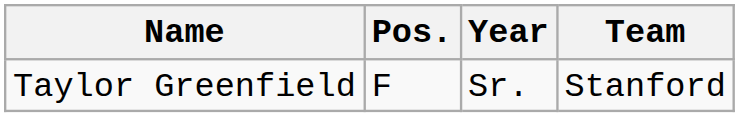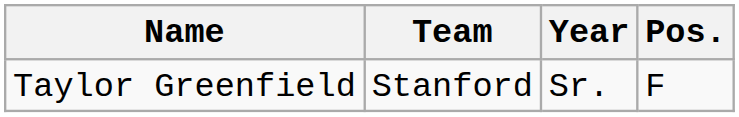columns swapped: Pos. <-> Team
